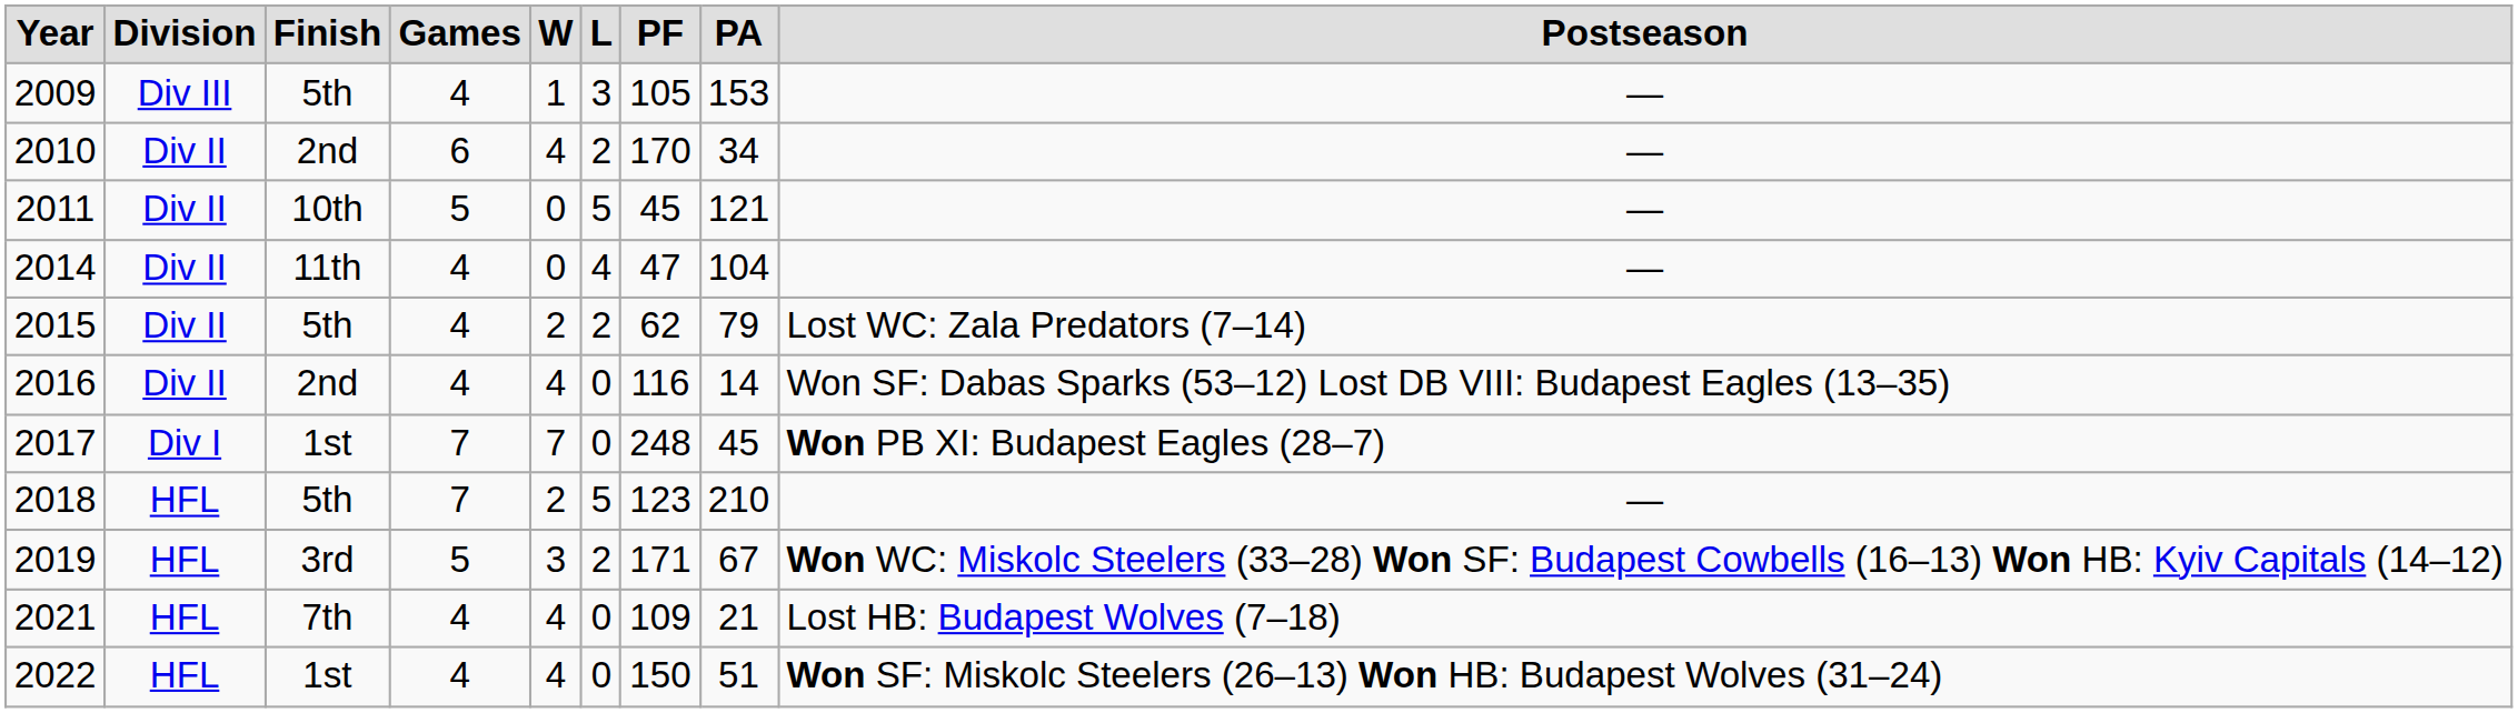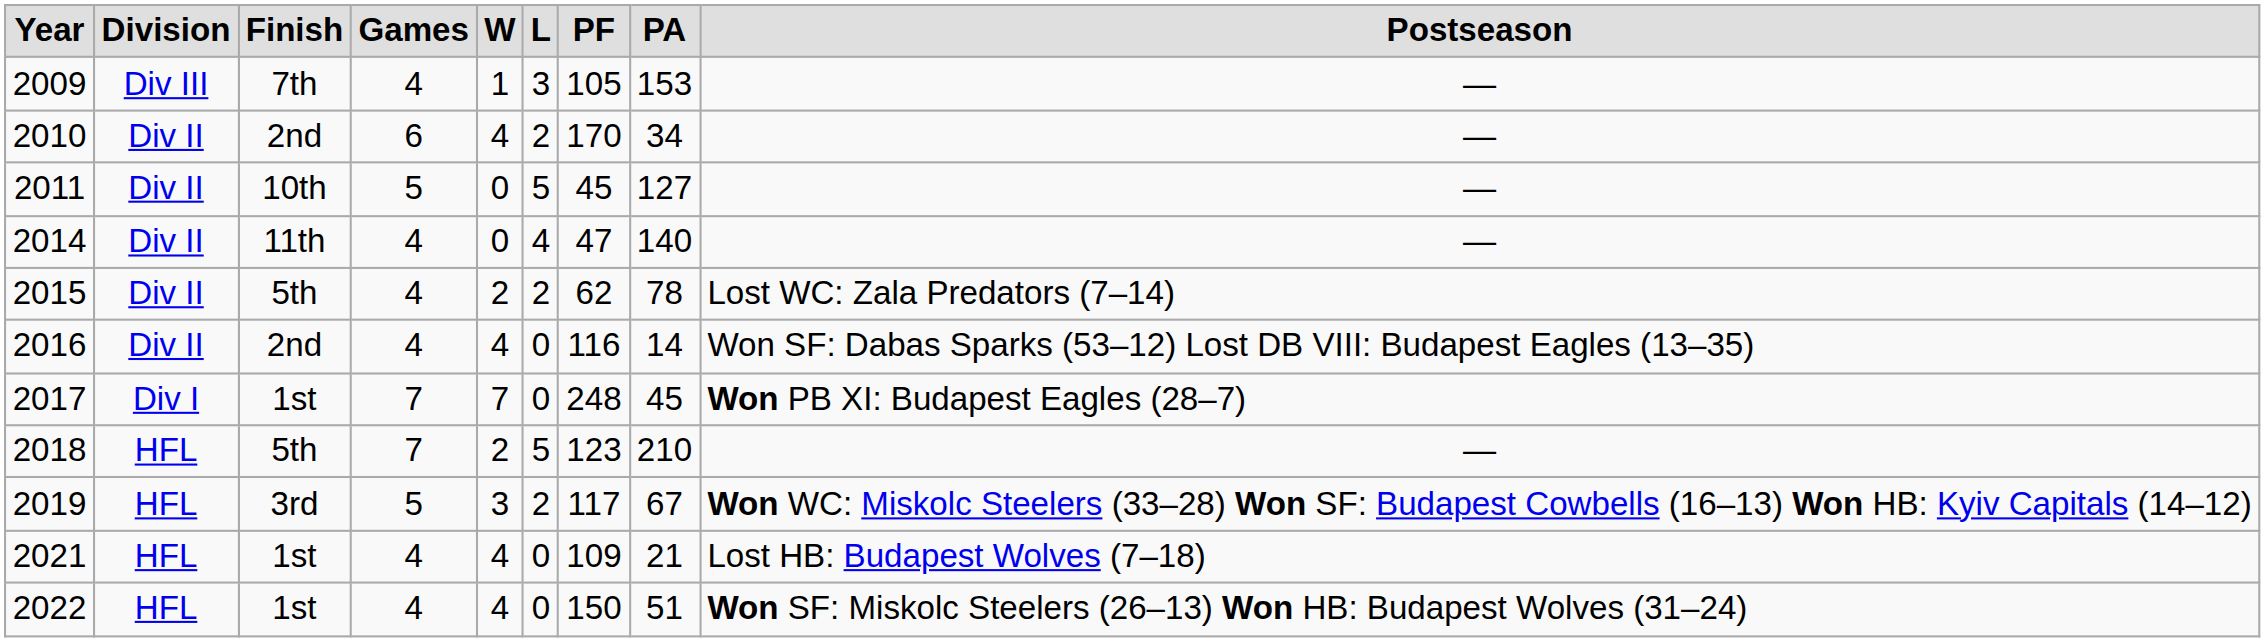2009 | column 3: 5th -> 7th
2011 | column 8: 121 -> 127
2014 | column 8: 104 -> 140
2015 | column 8: 79 -> 78
2019 | column 7: 171 -> 117
2021 | column 3: 7th -> 1st
